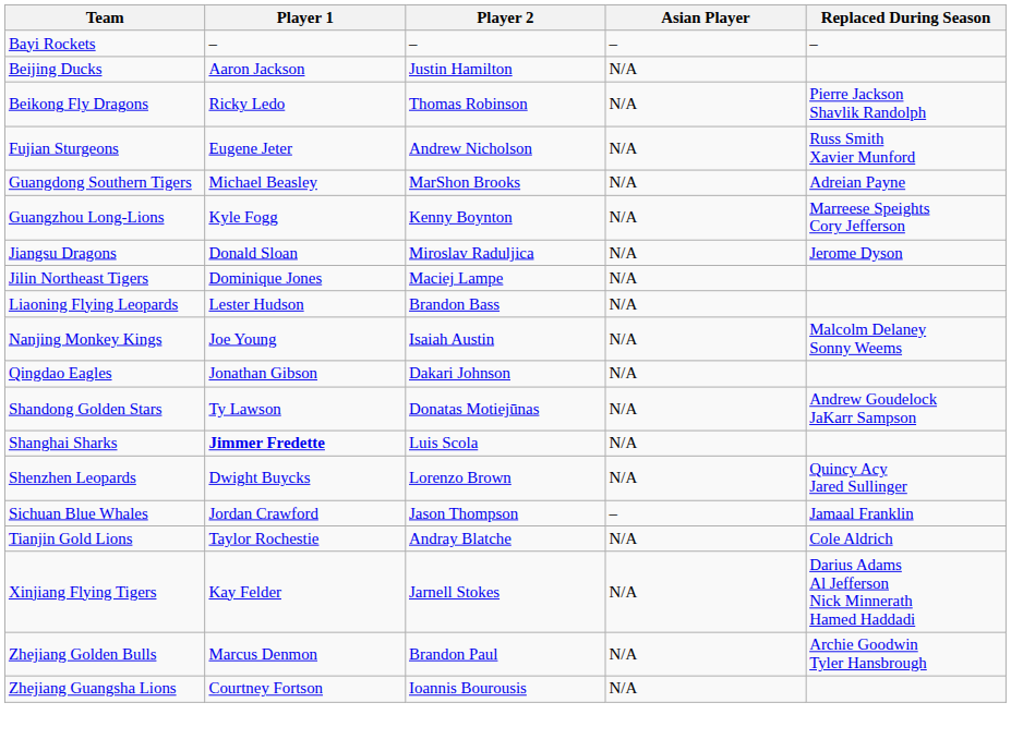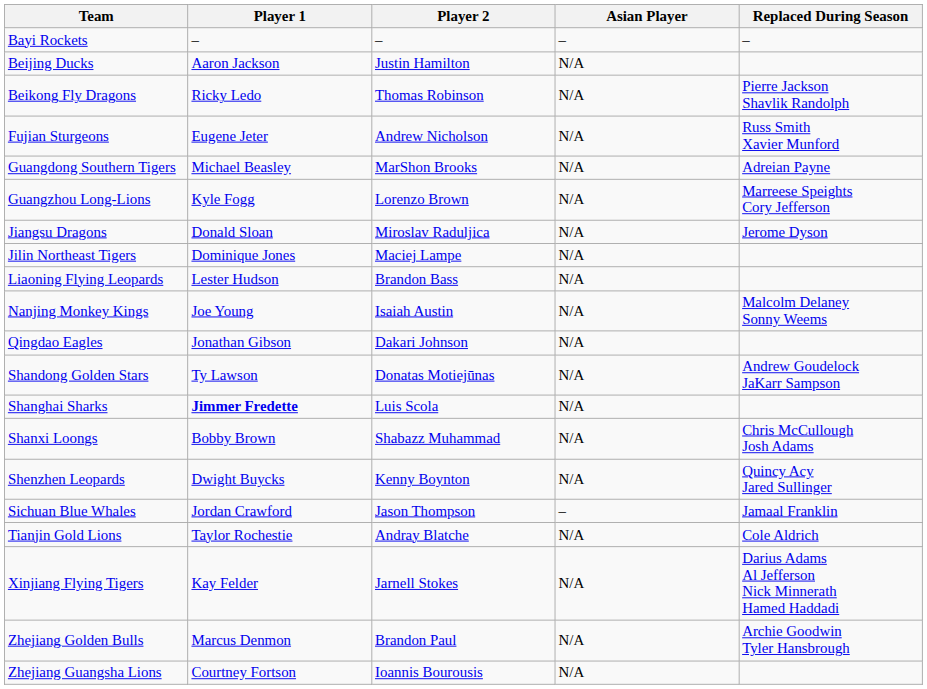Guangzhou Long-Lions | Player 2: Kenny Boynton -> Lorenzo Brown
+ row: Shanxi Loongs | Bobby Brown | Shabazz Muhammad | N/A | Chris McCullough Josh Adams
Shenzhen Leopards | Player 2: Lorenzo Brown -> Kenny Boynton
